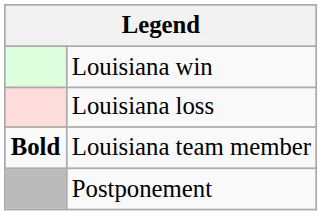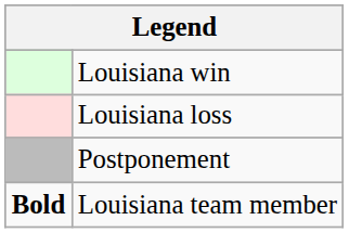rows swapped: Postponement <-> Louisiana team member
